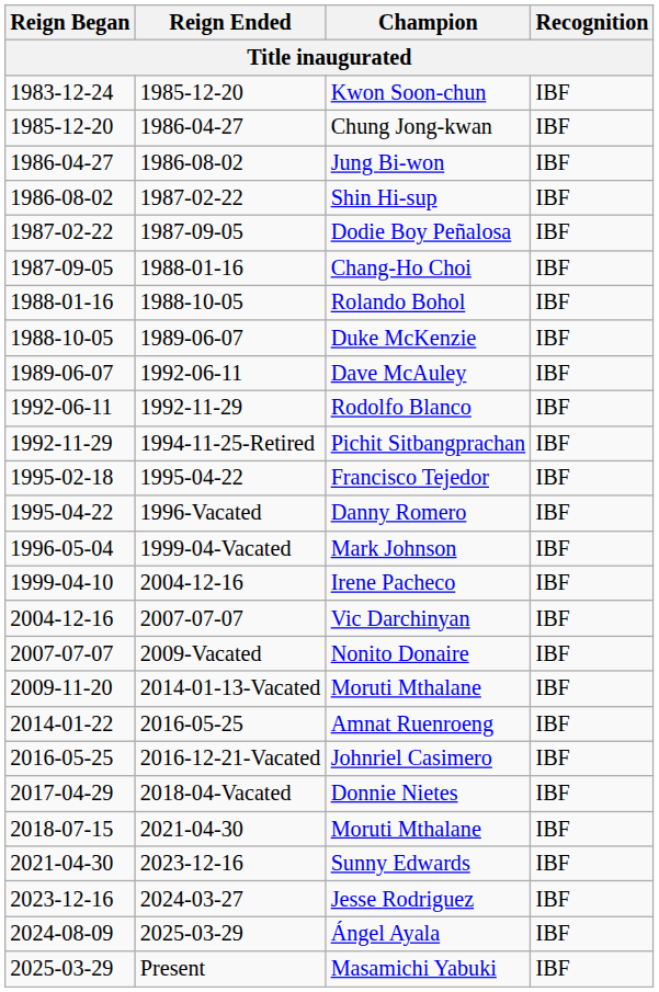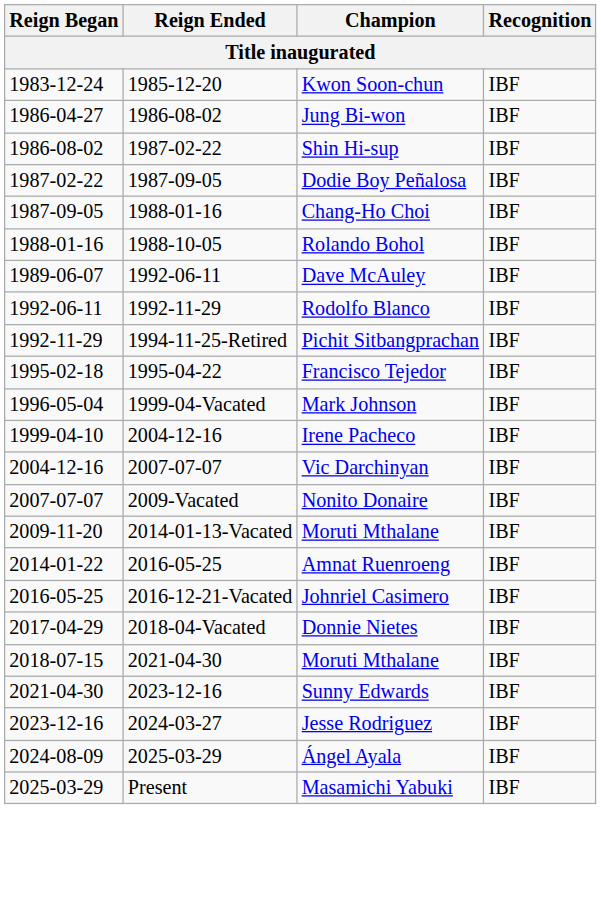- row: 1985-12-20 | 1986-04-27 | Chung Jong-kwan | IBF
- row: 1988-10-05 | 1989-06-07 | Duke McKenzie | IBF
- row: 1995-04-22 | 1996-Vacated | Danny Romero | IBF
